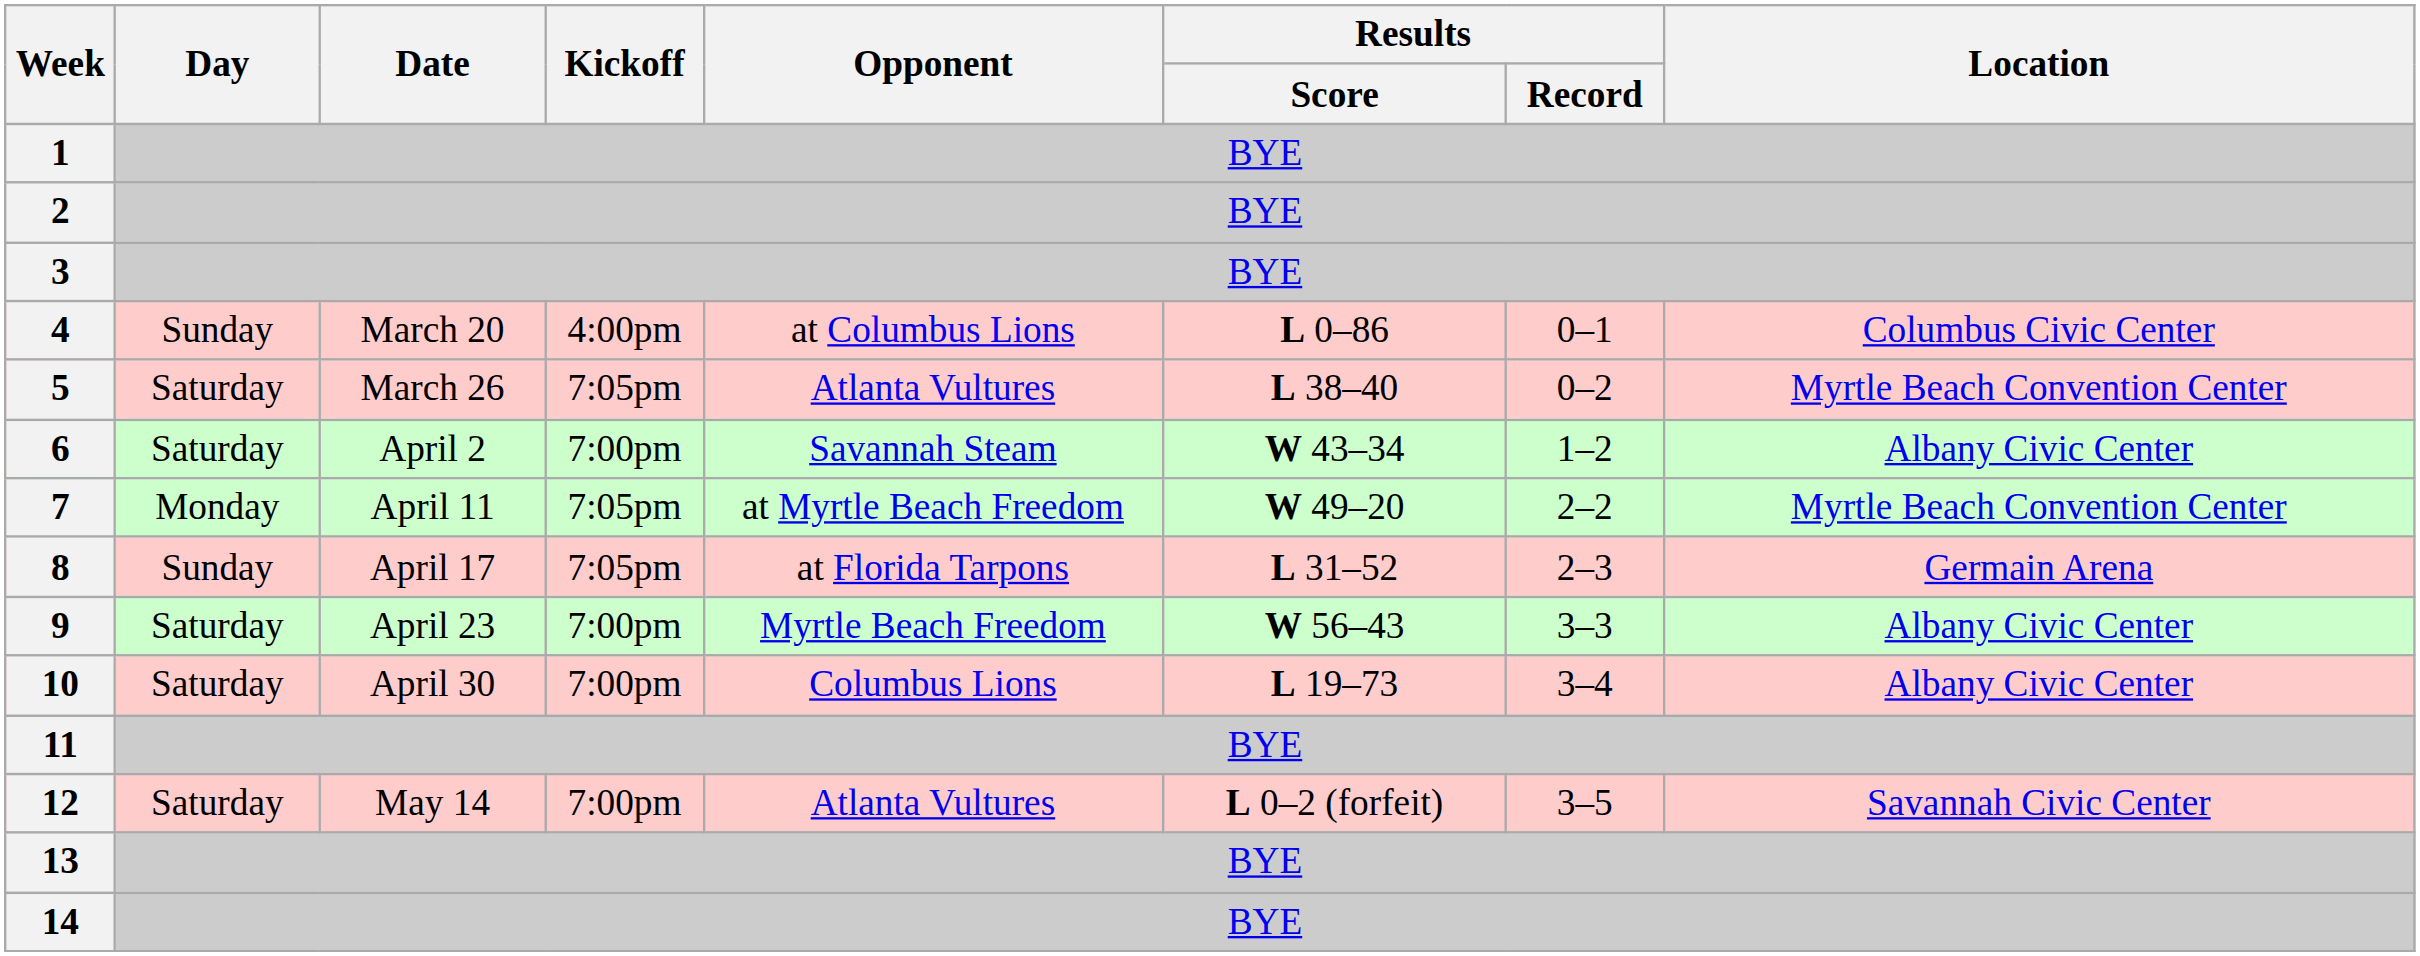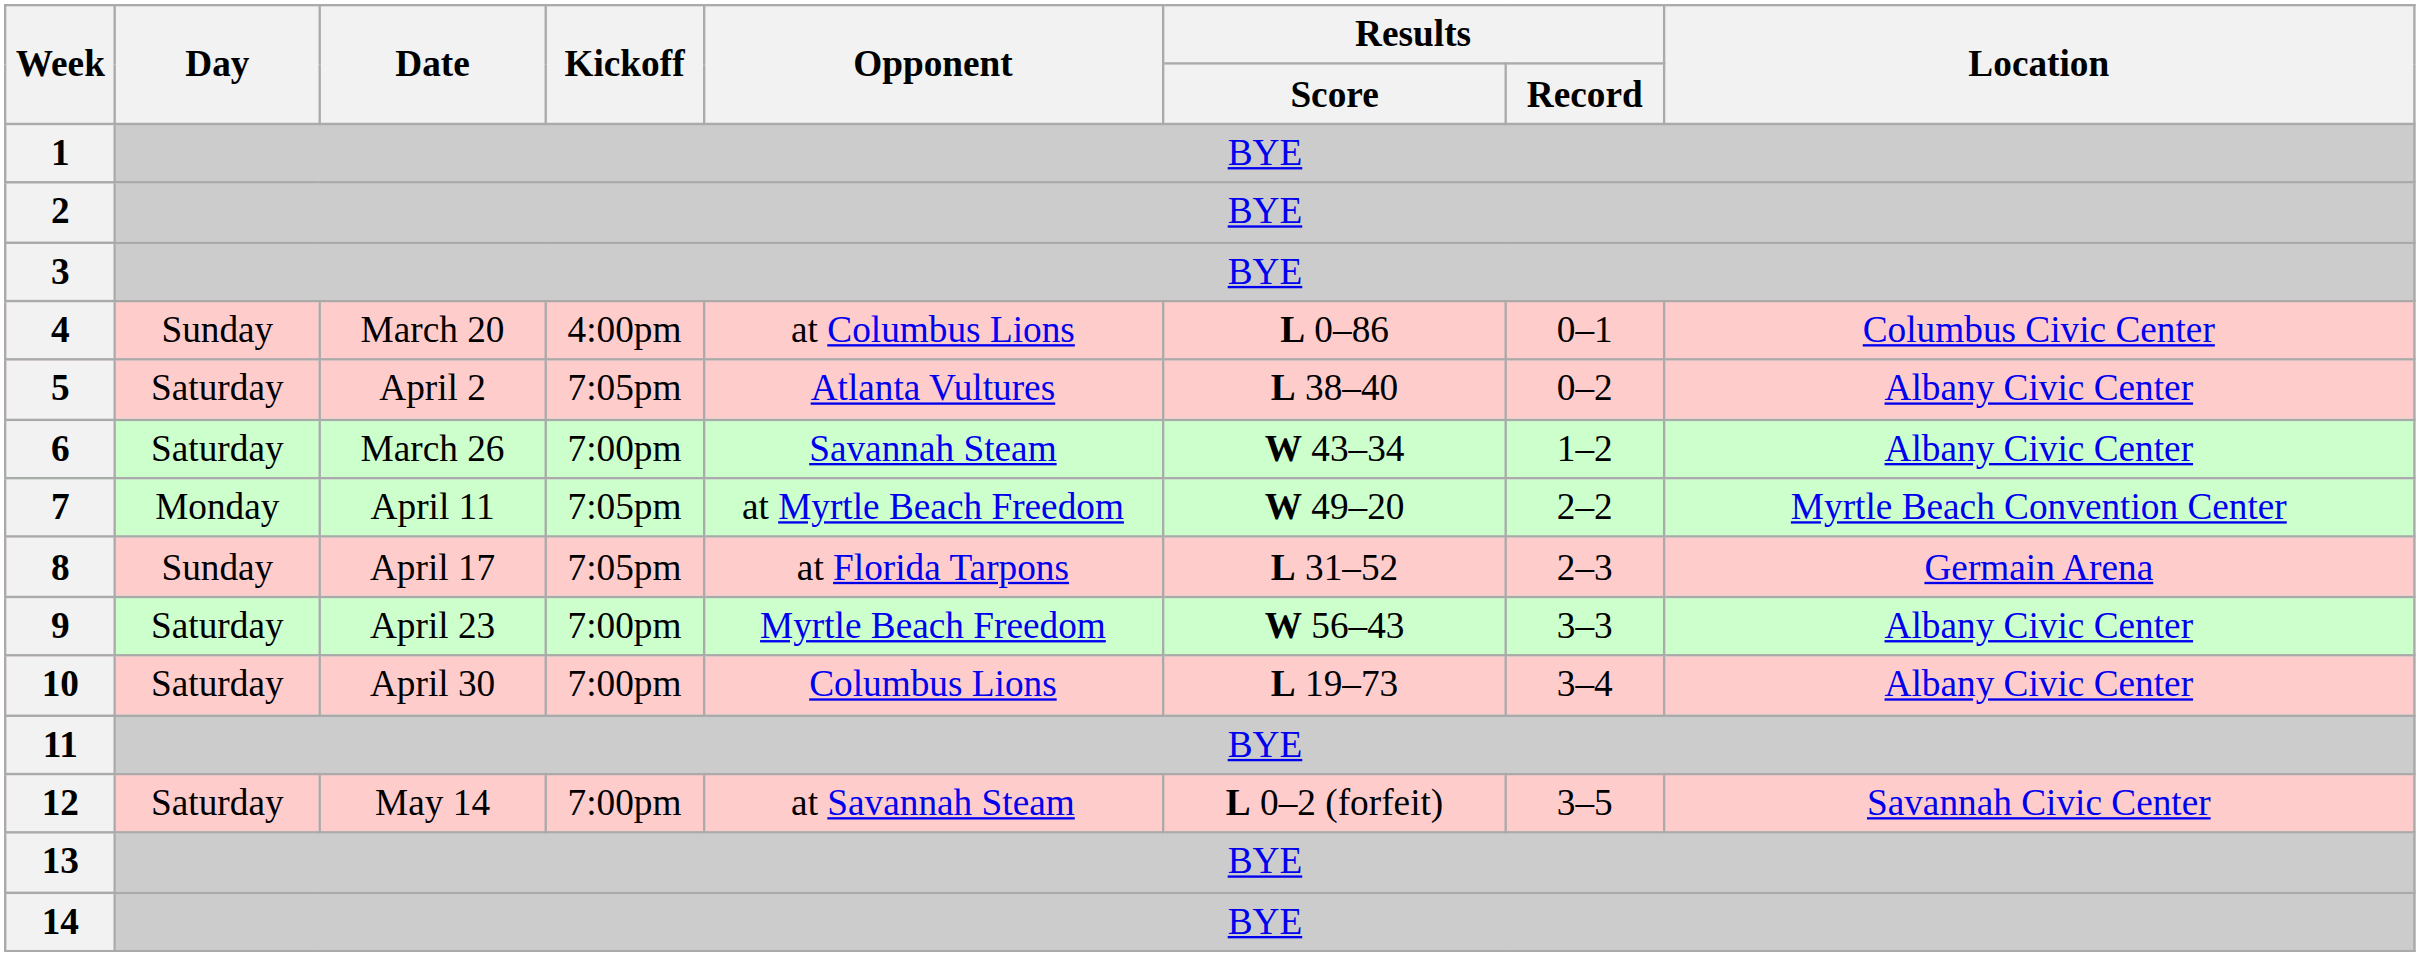5 | Date: March 26 -> April 2
5 | Location: Myrtle Beach Convention Center -> Albany Civic Center
6 | Date: April 2 -> March 26
12 | Opponent: Atlanta Vultures -> at Savannah Steam
